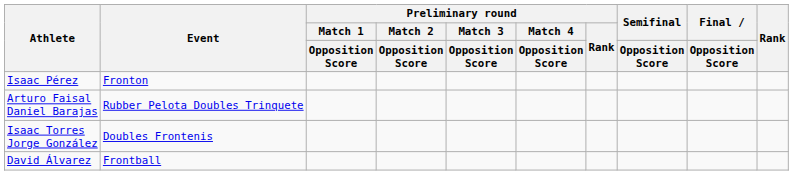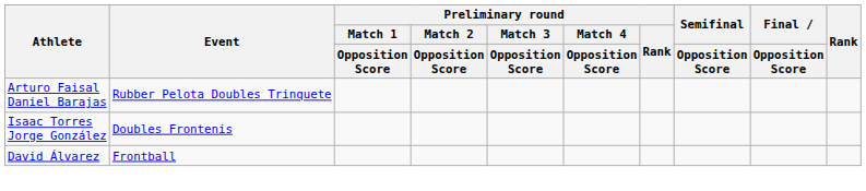- row: Isaac Pérez | Fronton
